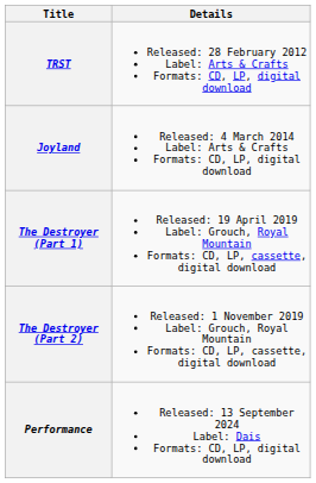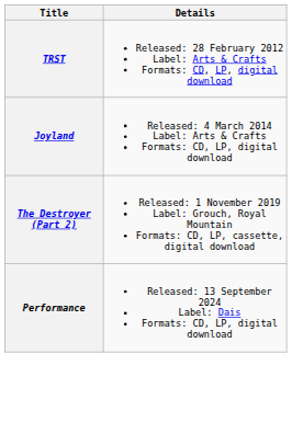- row: The Destroyer (Part 1) | Released: 19 April 2019 Label: Grouch, Royal Mountain Formats: CD, LP, cassette, digital download
